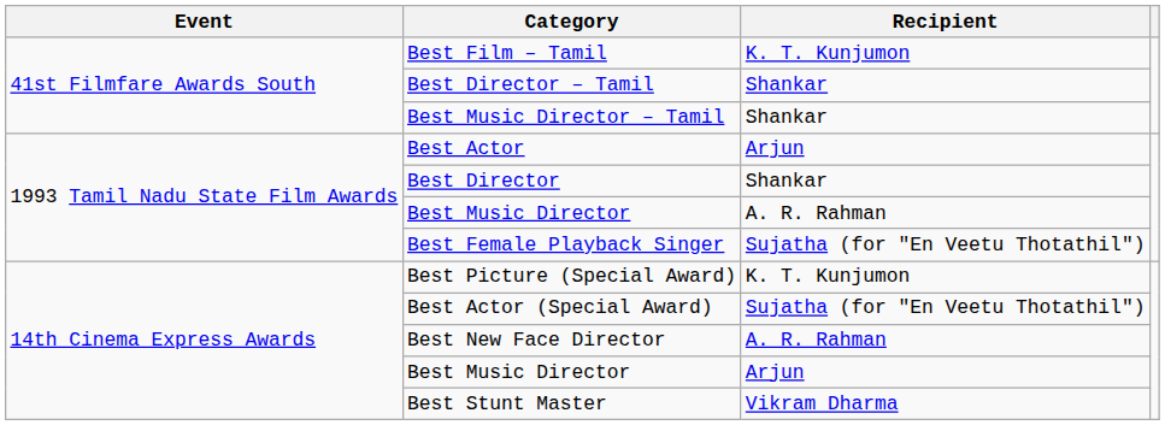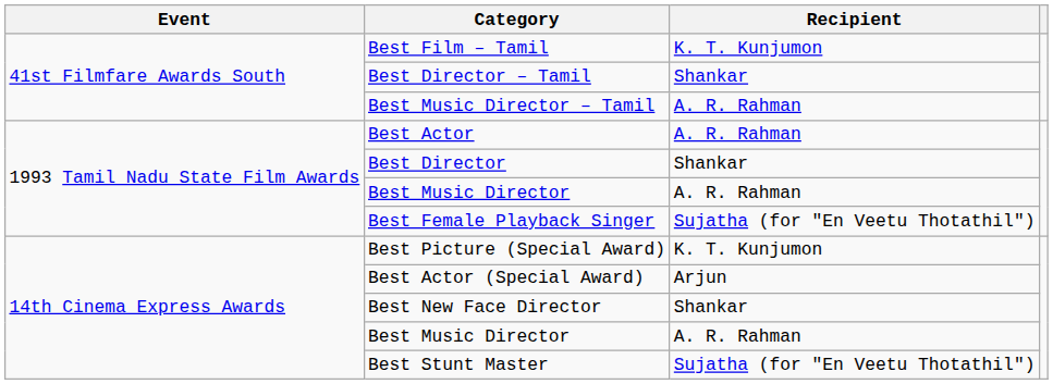Best Music Director – Tamil | Recipient: Shankar -> A. R. Rahman
Best Actor | Recipient: Arjun -> A. R. Rahman
Best Actor (Special Award) | Recipient: Sujatha (for "En Veetu Thotathil") -> Arjun
Best New Face Director | Recipient: A. R. Rahman -> Shankar
14th Cinema Express Awards / Best Music Director | Recipient: Arjun -> A. R. Rahman
Best Stunt Master | Recipient: Vikram Dharma -> Sujatha (for "En Veetu Thotathil")
